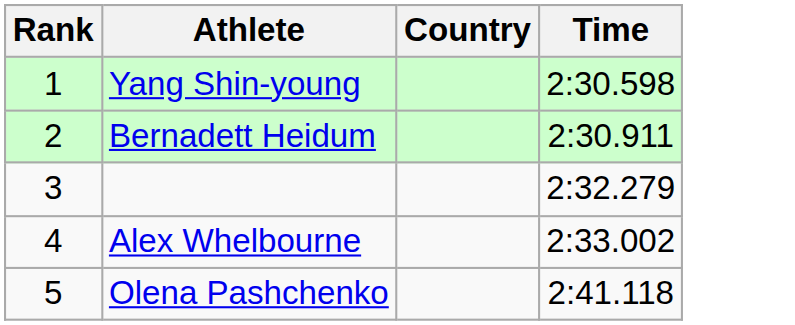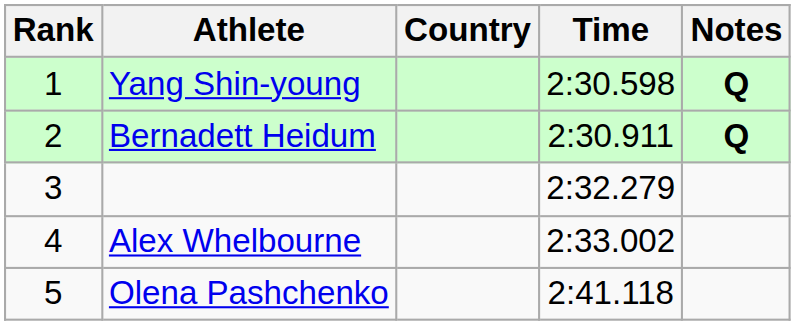+ column: Notes | Q | Q
